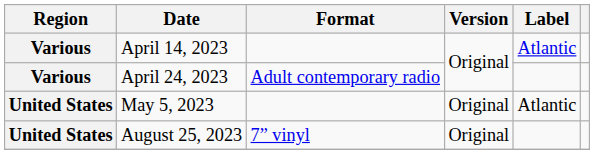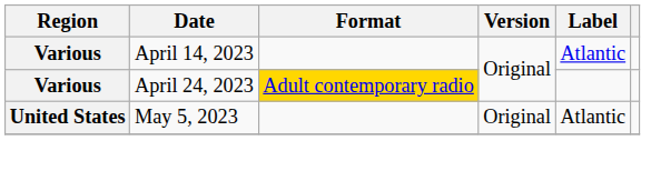April 24, 2023 | Format: no background -> gold background
- row: United States | August 25, 2023 | 7” vinyl | Original
